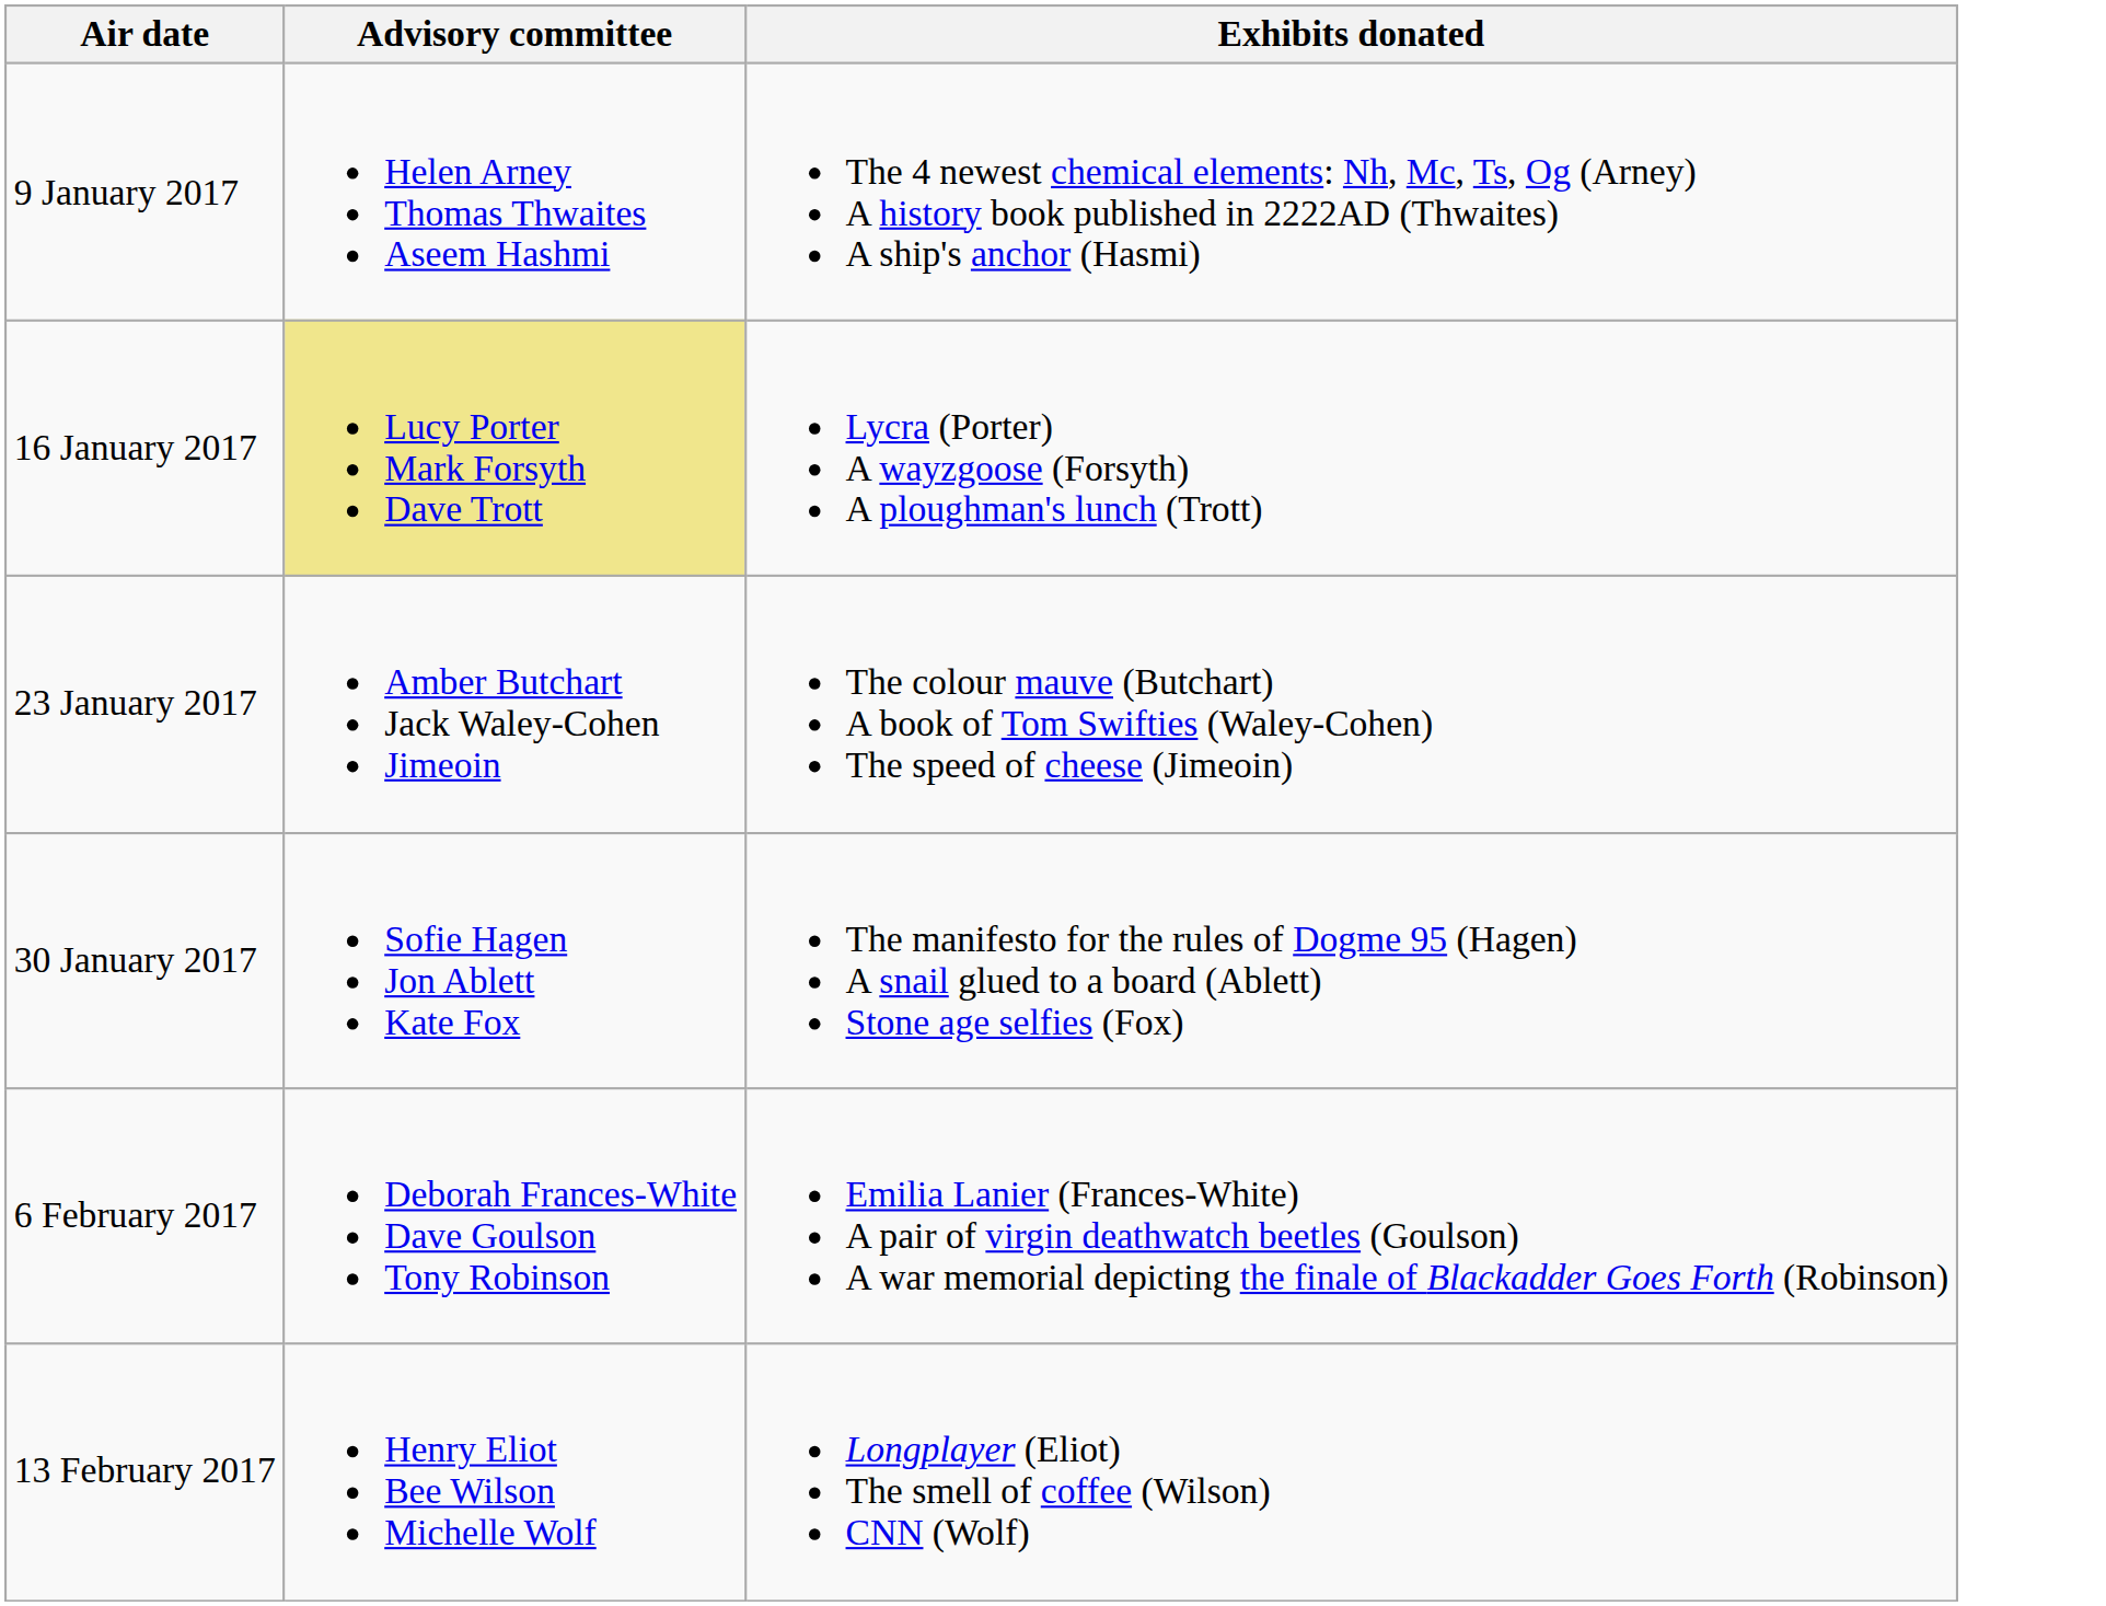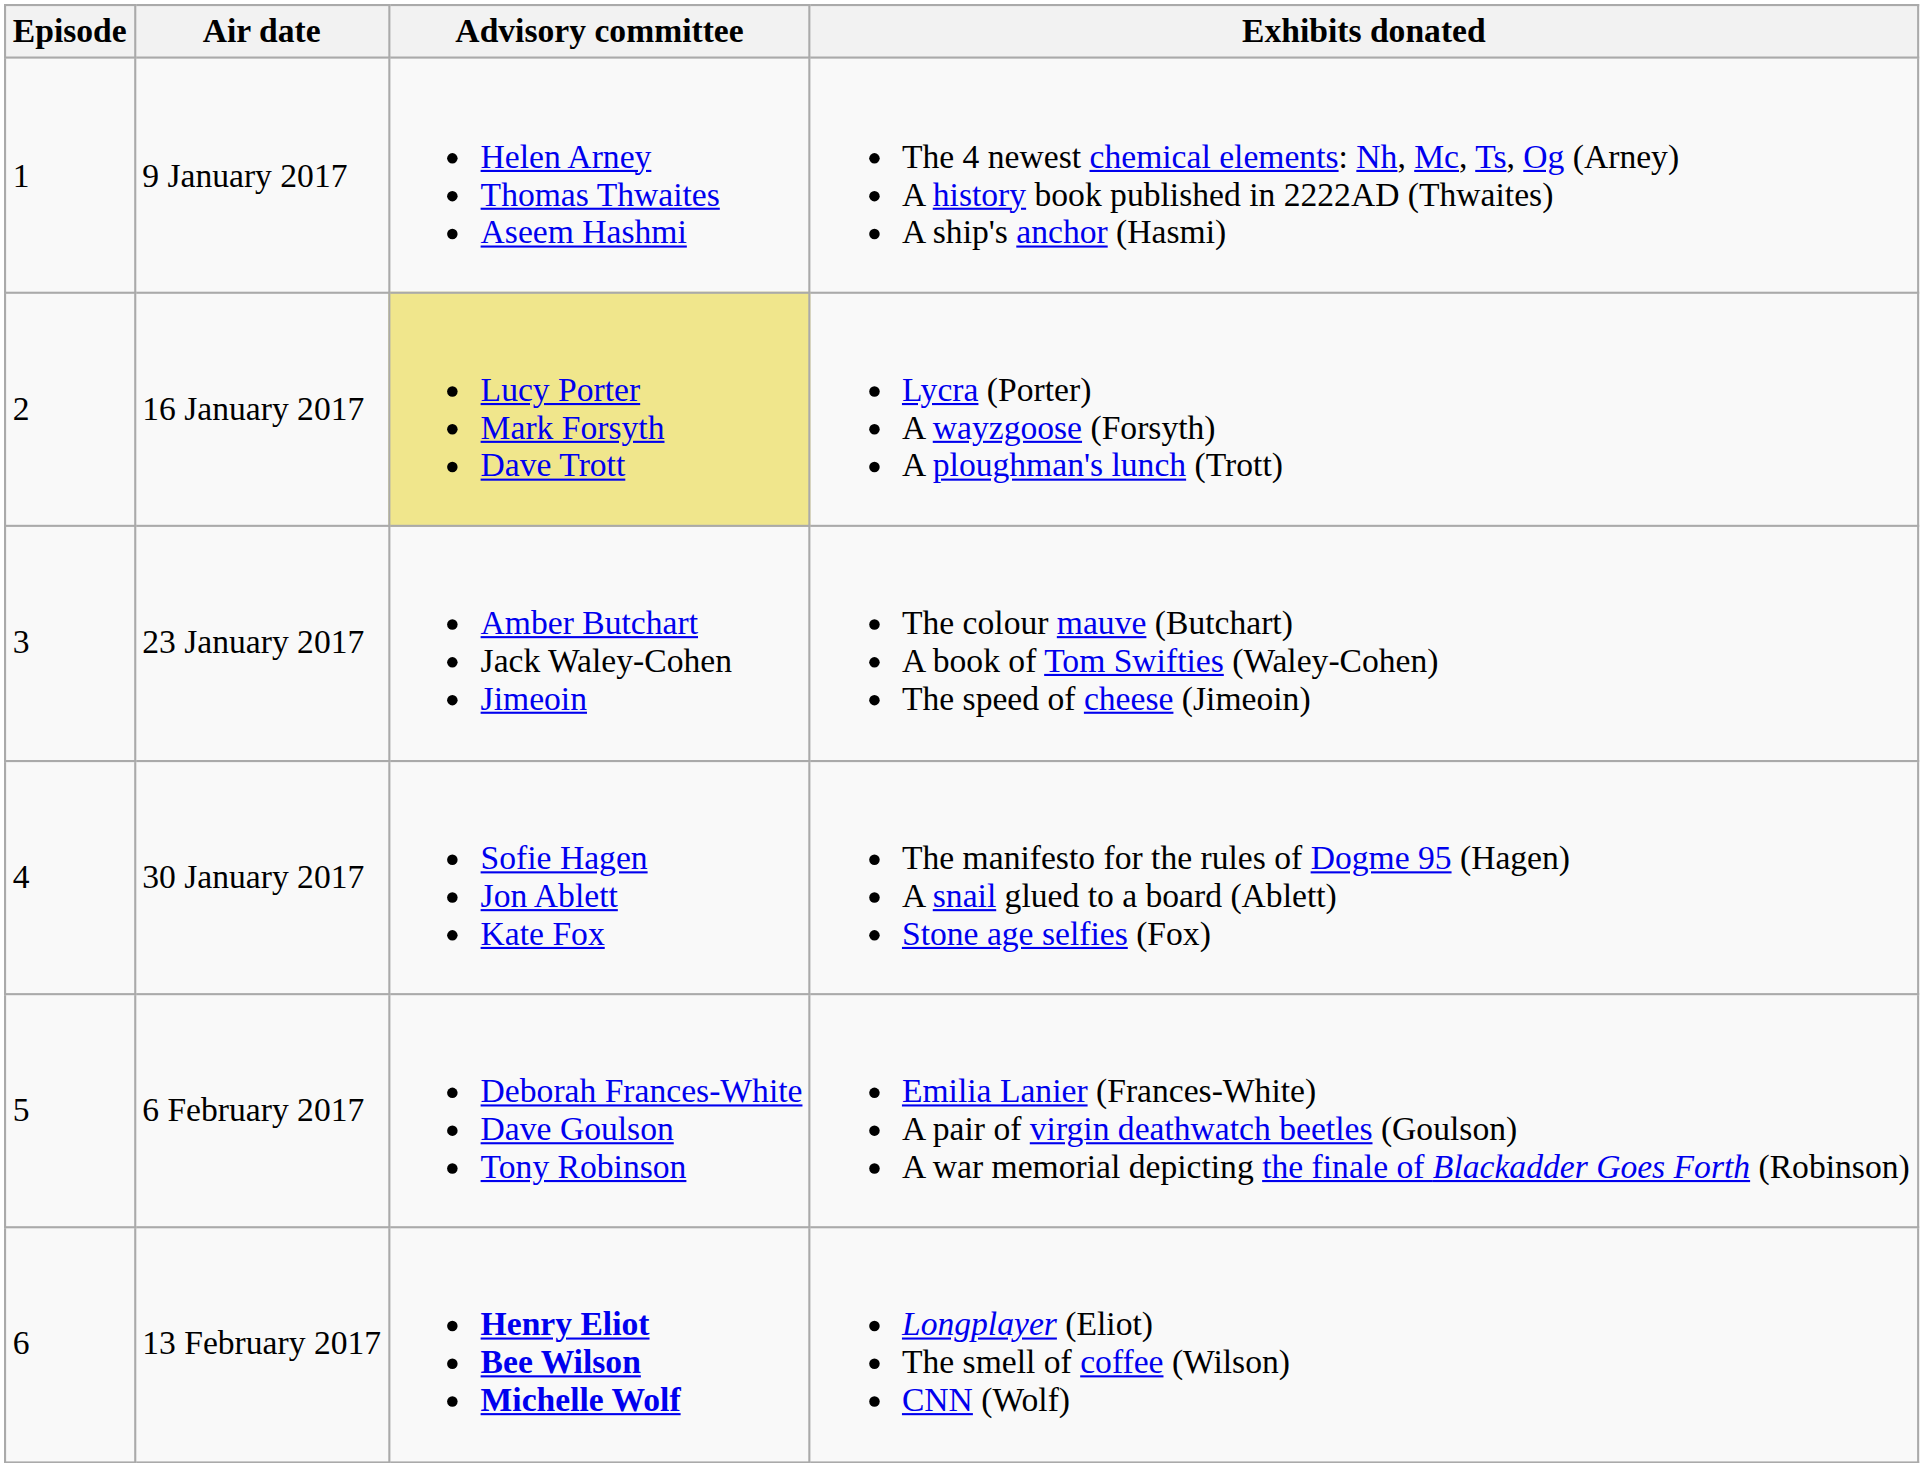+ column: Episode | 1 | 2 | 3 | 4 | 5 | 6
13 February 2017 | Advisory committee: normal -> bold
